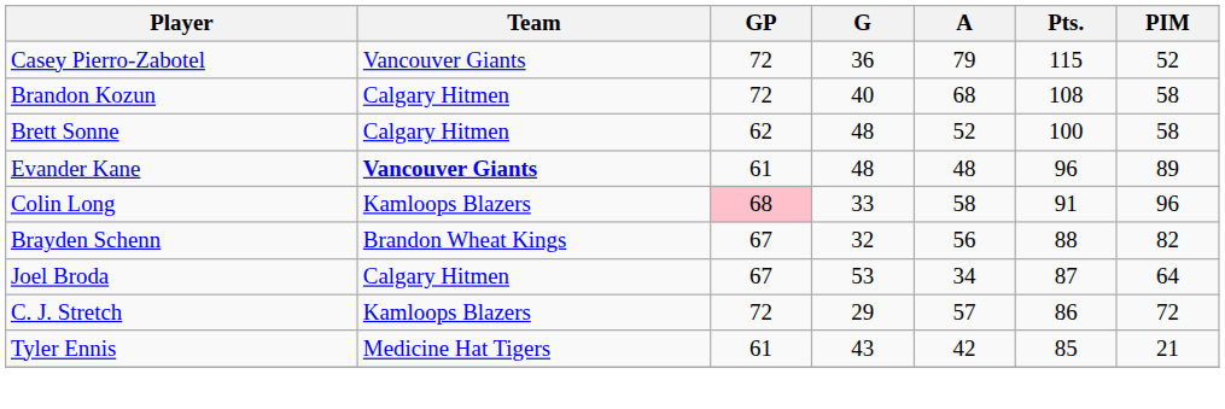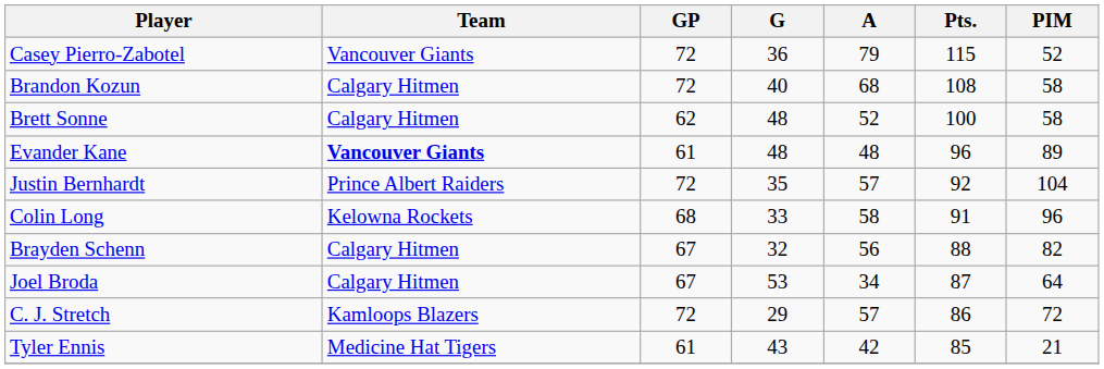+ row: Justin Bernhardt | Prince Albert Raiders | 72 | 35 | 57 | 92 | 104
Colin Long | Team: Kamloops Blazers -> Kelowna Rockets
Colin Long | GP: pink background -> no background
Brayden Schenn | Team: Brandon Wheat Kings -> Calgary Hitmen
